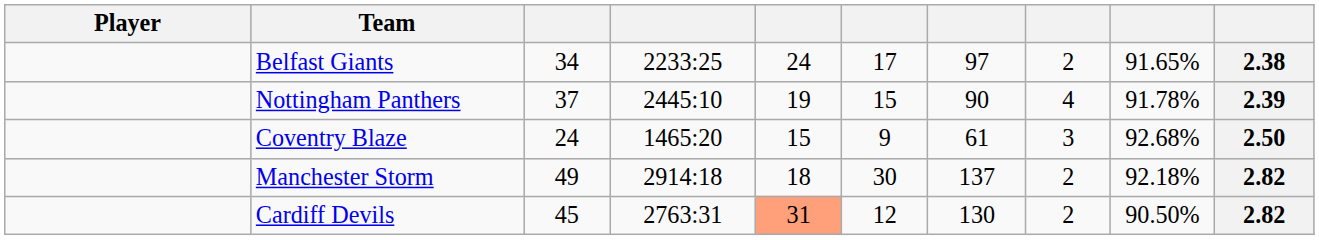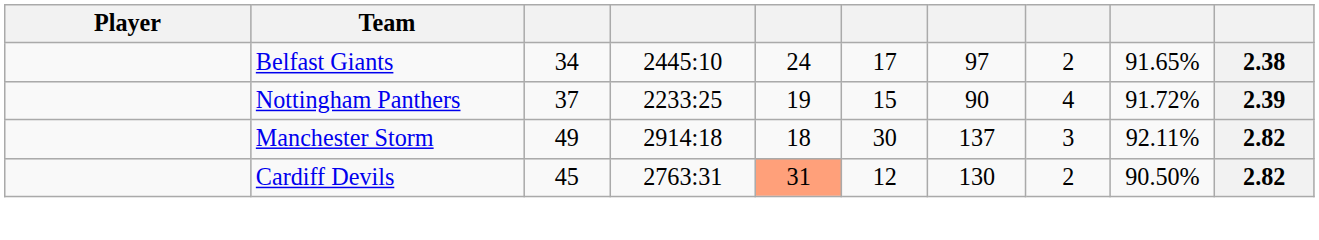Belfast Giants | column 4: 2233:25 -> 2445:10
Nottingham Panthers | column 4: 2445:10 -> 2233:25
Nottingham Panthers | column 9: 91.78% -> 91.72%
- row: Coventry Blaze | 24 | 1465:20 | 15 | 9 | 61 | 3 | 92.68% | 2.50
Manchester Storm | column 8: 2 -> 3
Manchester Storm | column 9: 92.18% -> 92.11%
